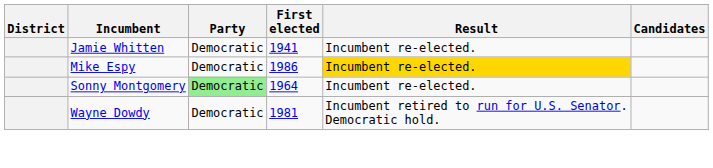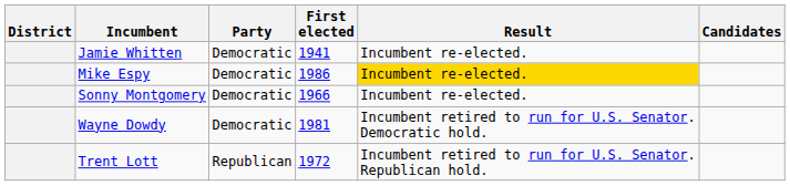Sonny Montgomery | Party: lightgreen background -> no background
Sonny Montgomery | First elected: 1964 -> 1966
+ row: Trent Lott | Republican | 1972 | Incumbent retired to run for U.S. Senator. Republican hold.
